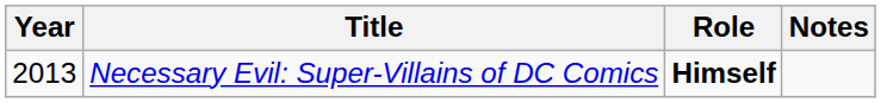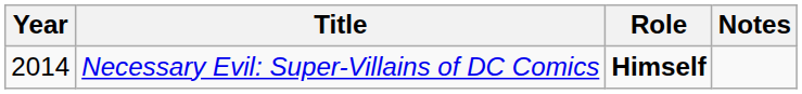Necessary Evil: Super-Villains of DC Comics | Year: 2013 -> 2014
